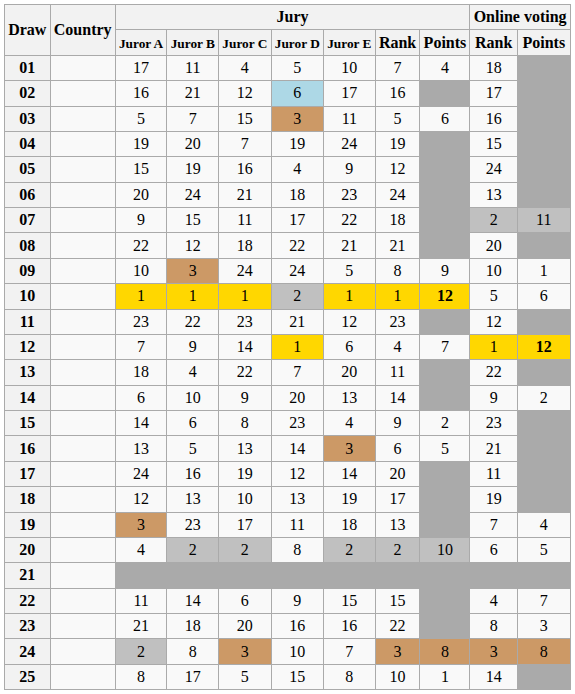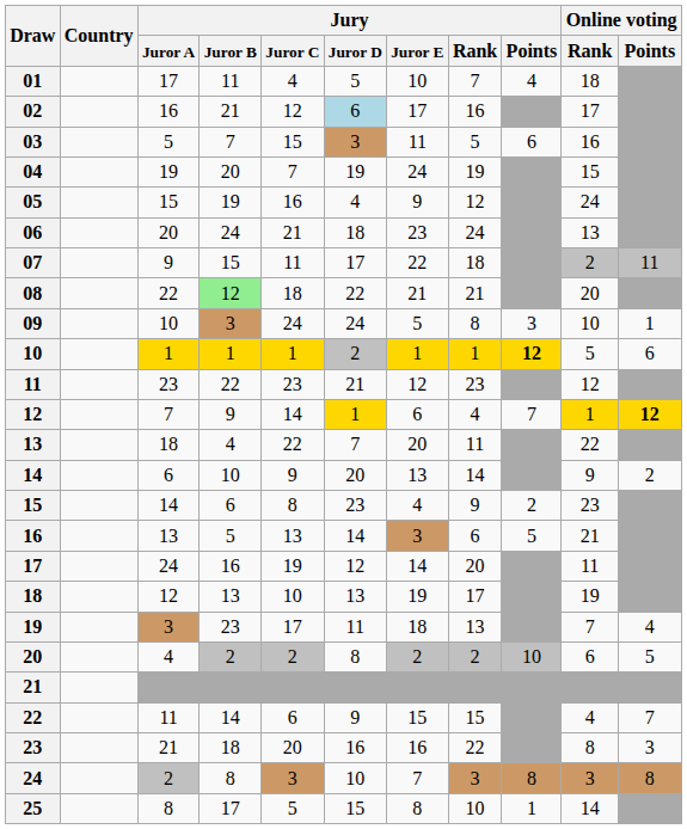08 | Jury / Juror B: no background -> lightgreen background
09 | Jury / Points: 9 -> 3
